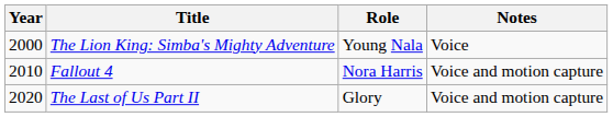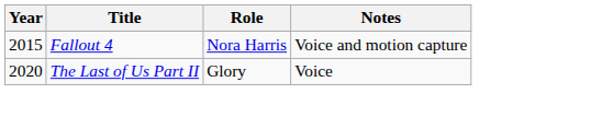- row: 2000 | The Lion King: Simba's Mighty Adventure | Young Nala | Voice
Fallout 4 | Year: 2010 -> 2015
The Last of Us Part II | Notes: Voice and motion capture -> Voice
